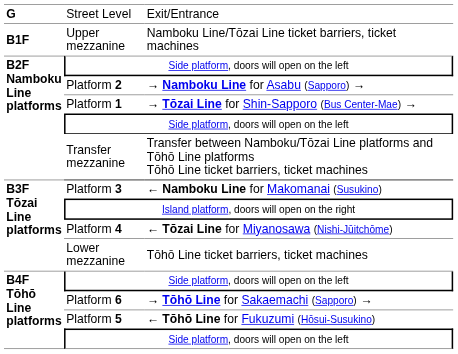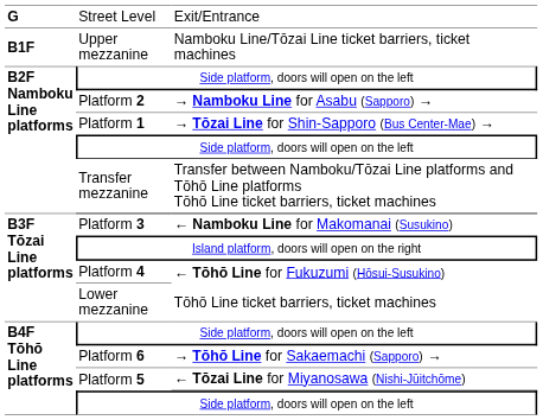Platform 4 | column 3: ← Tōzai Line for Miyanosawa (Nishi-Jūitchōme) -> ← Tōhō Line for Fukuzumi (Hōsui-Susukino)
Platform 5 | column 3: ← Tōhō Line for Fukuzumi (Hōsui-Susukino) -> ← Tōzai Line for Miyanosawa (Nishi-Jūitchōme)
